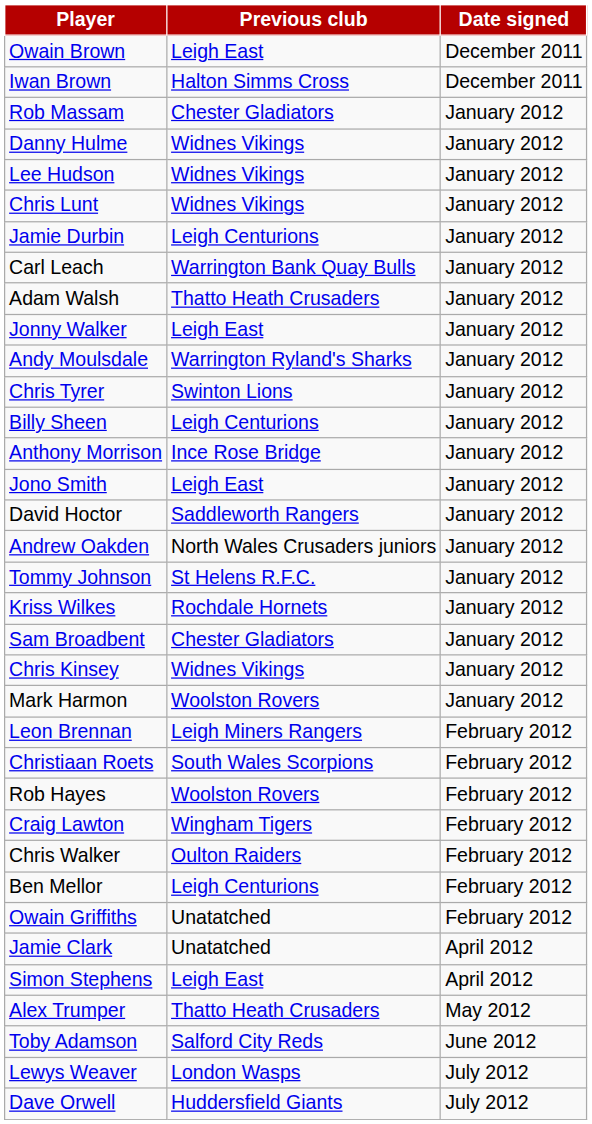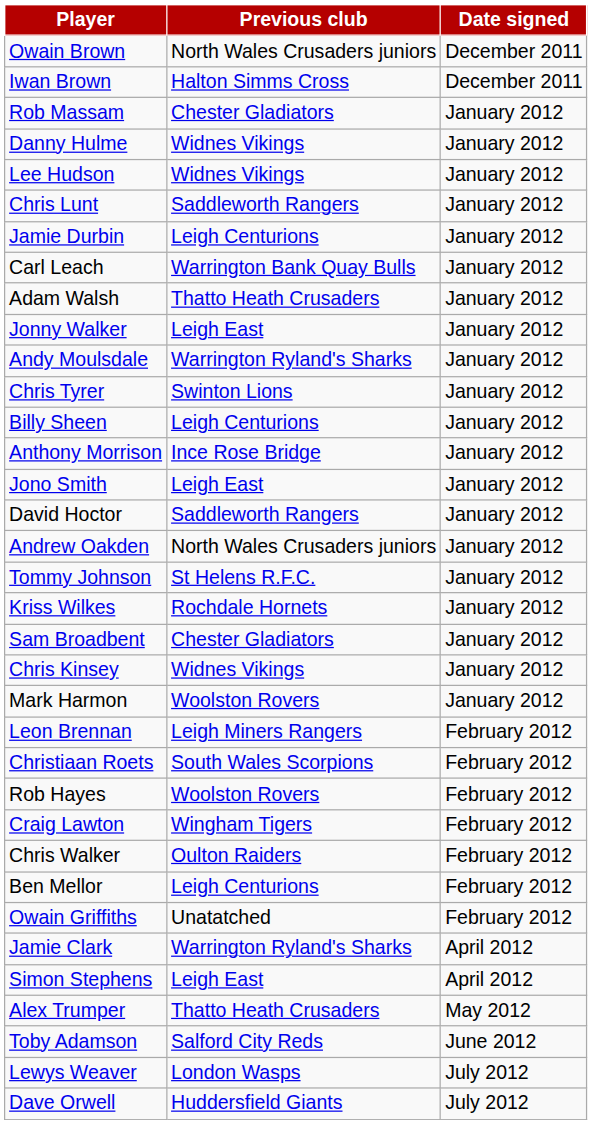Owain Brown | Previous club: Leigh East -> North Wales Crusaders juniors
Chris Lunt | Previous club: Widnes Vikings -> Saddleworth Rangers
Jamie Clark | Previous club: Unatatched -> Warrington Ryland's Sharks
